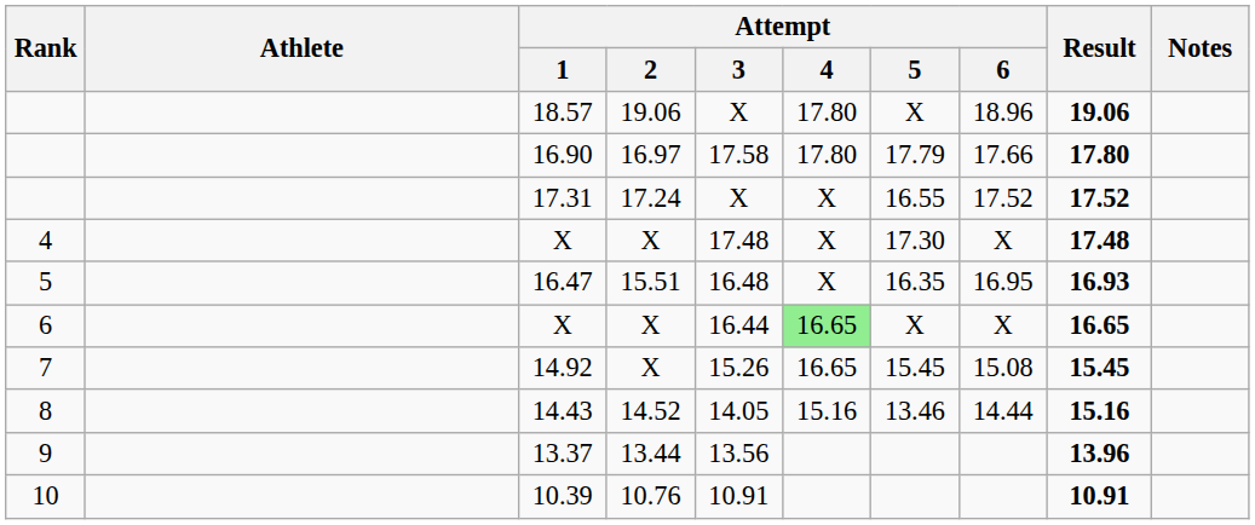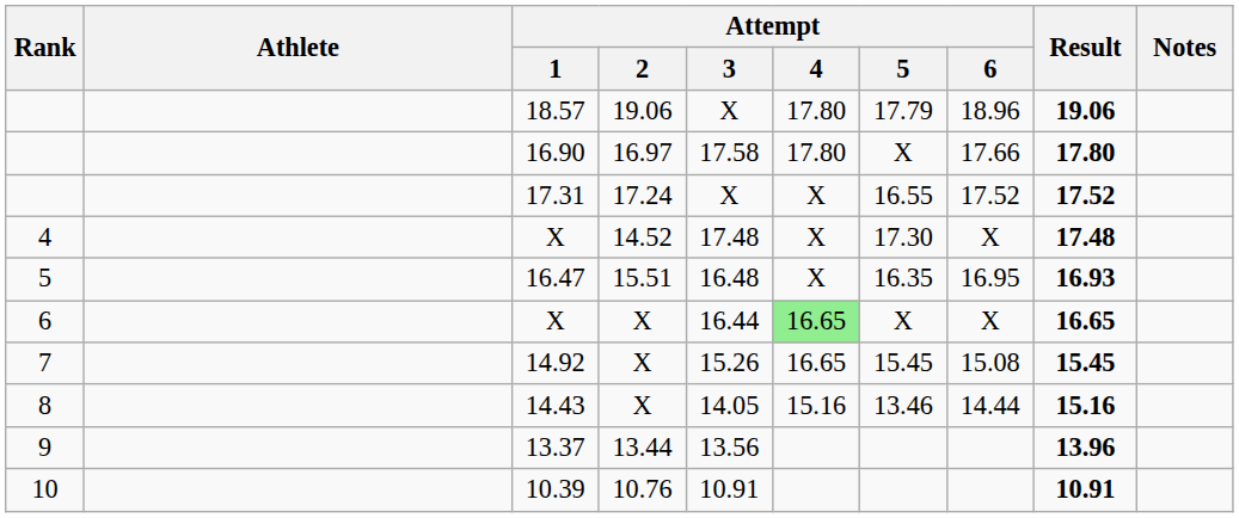18.57 | Attempt / 5: X -> 17.79
16.90 | Attempt / 5: 17.79 -> X
4 / X | Attempt / 2: X -> 14.52
14.43 | Attempt / 2: 14.52 -> X
